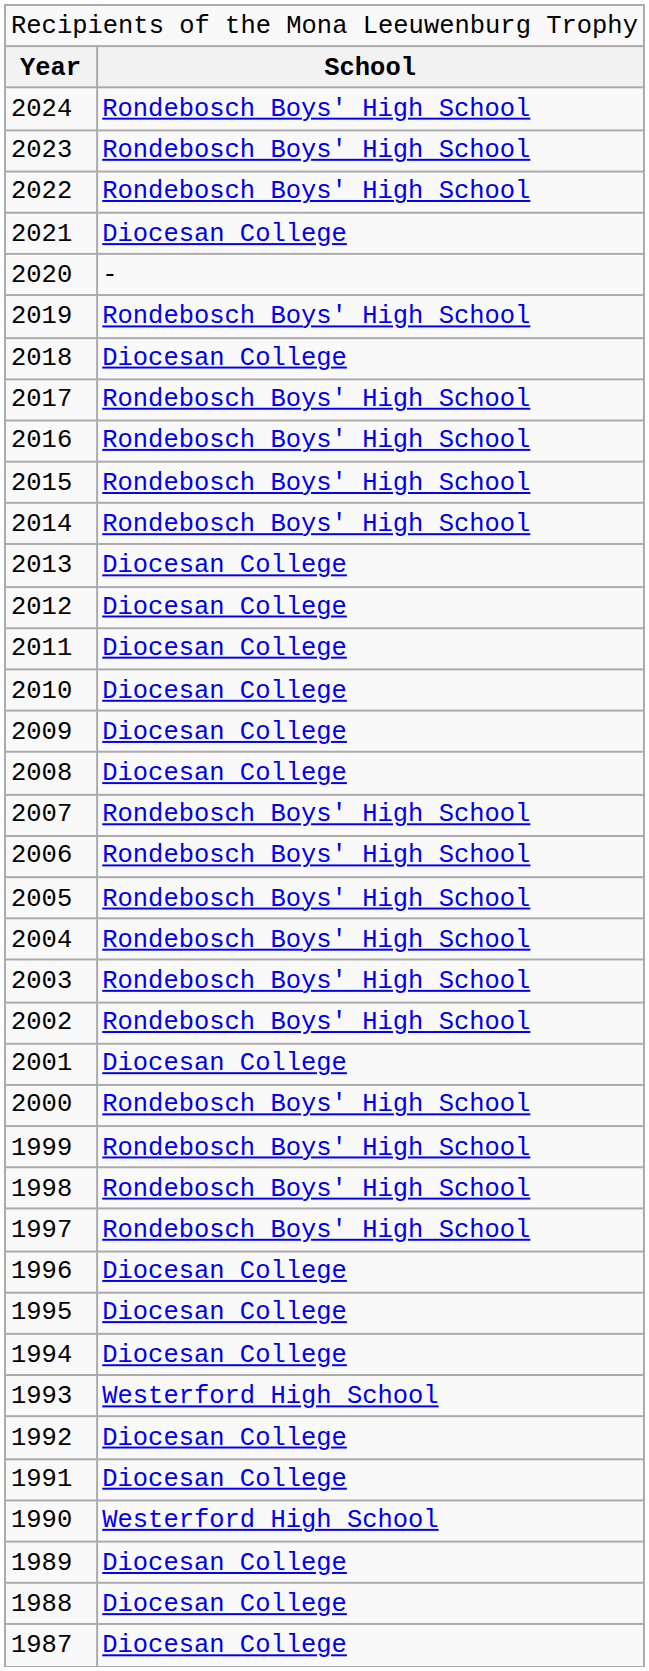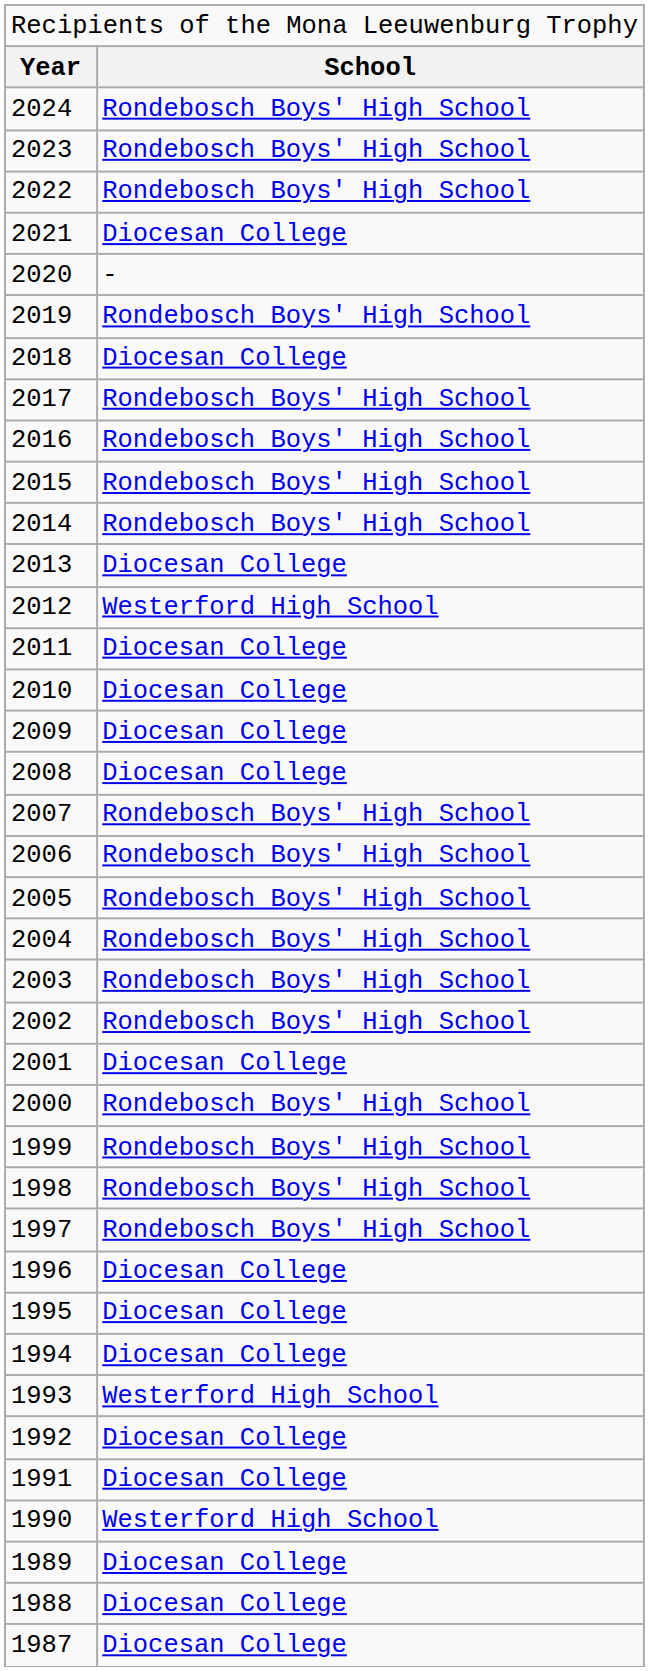2012 | column 2: Diocesan College -> Westerford High School
